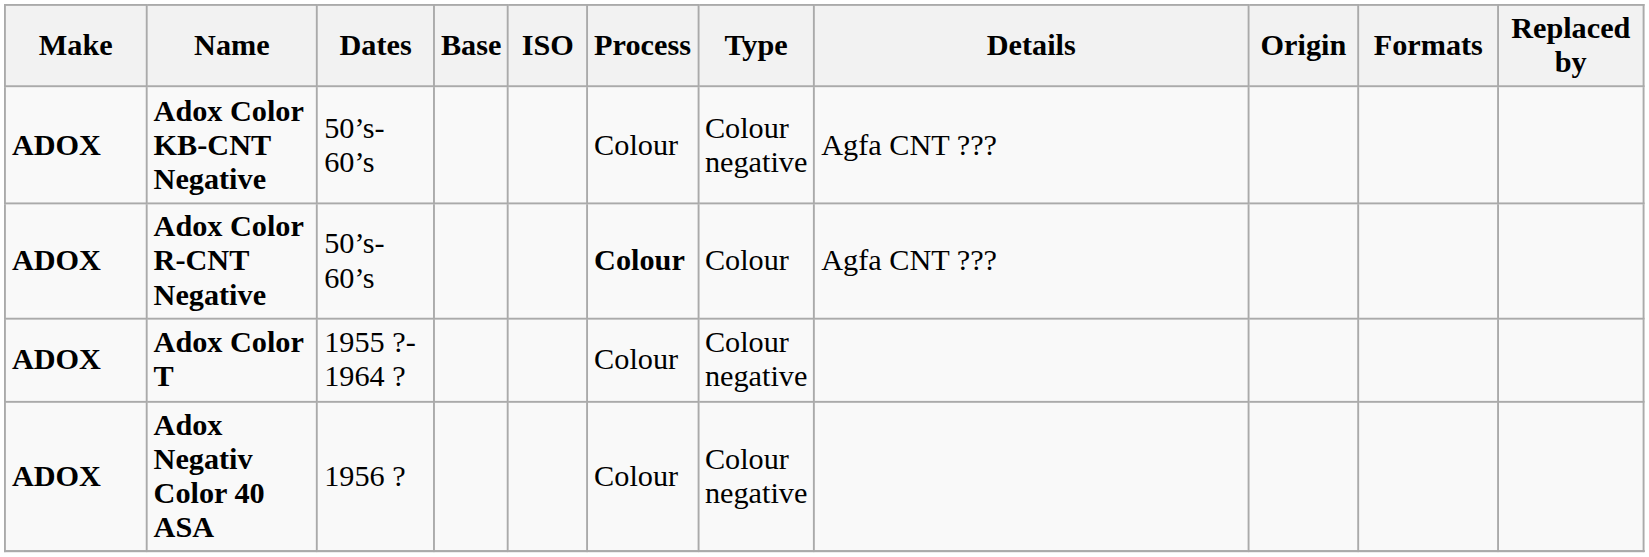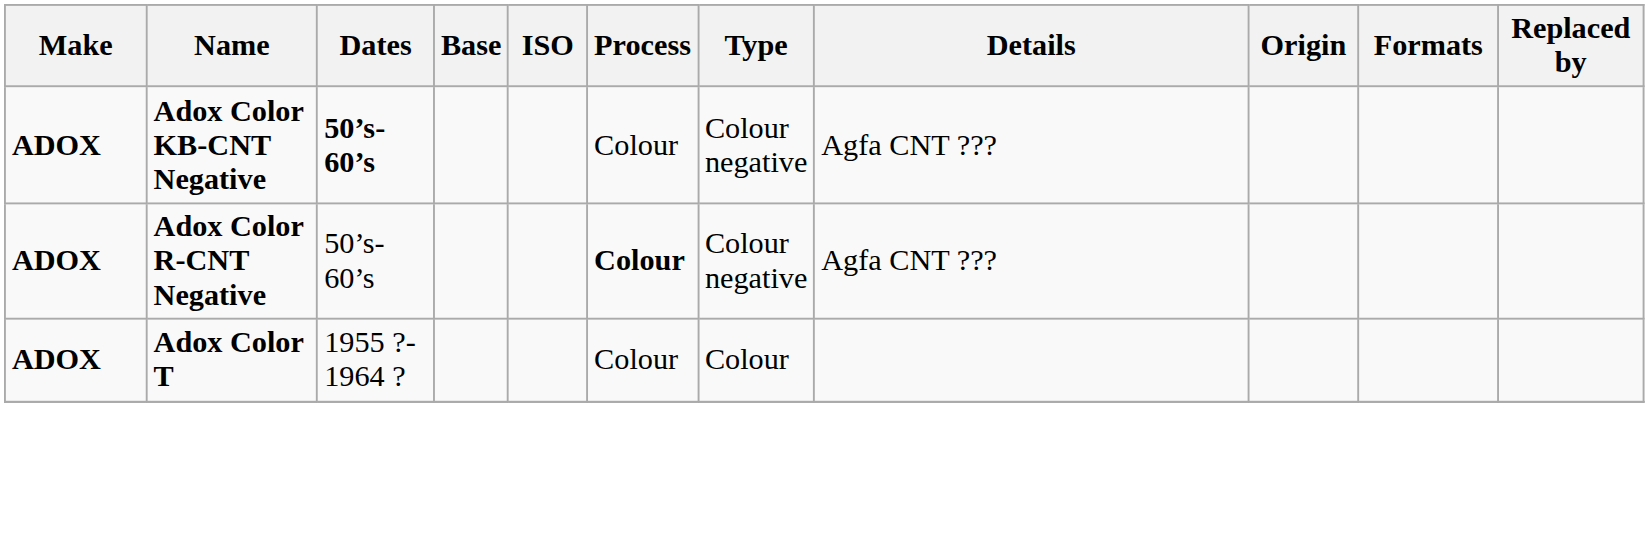Adox Color KB-CNT Negative | Dates: normal -> bold
Adox Color R-CNT Negative | Type: Colour -> Colour negative
Adox Color T | Type: Colour negative -> Colour
- row: ADOX | Adox Negativ Color 40 ASA | 1956 ? | Colour | Colour negative
